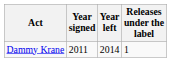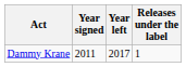Dammy Krane | Year left: 2014 -> 2017
